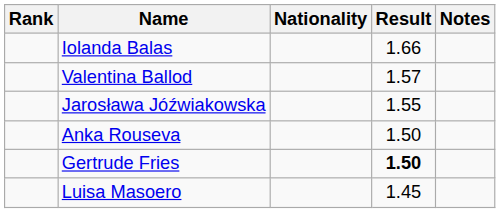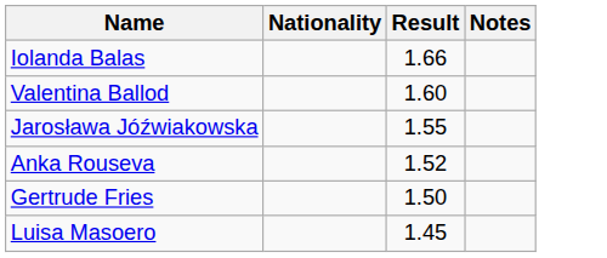- column: Rank
Valentina Ballod | Result: 1.57 -> 1.60
Anka Rouseva | Result: 1.50 -> 1.52
Gertrude Fries | Result: bold -> normal
